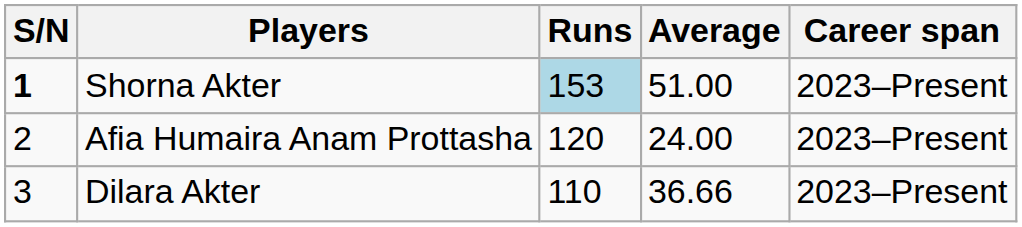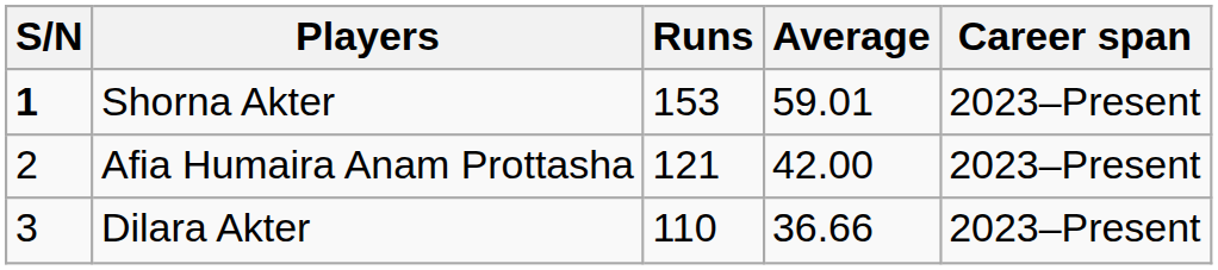Shorna Akter | Runs: lightblue background -> no background
Shorna Akter | Average: 51.00 -> 59.01
Afia Humaira Anam Prottasha | Runs: 120 -> 121
Afia Humaira Anam Prottasha | Average: 24.00 -> 42.00
